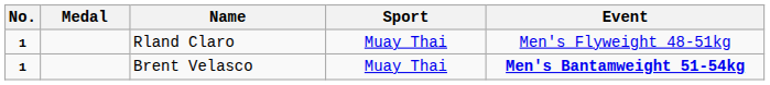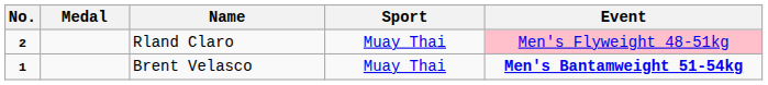Rland Claro | No.: 1 -> 2
Rland Claro | Event: no background -> pink background
